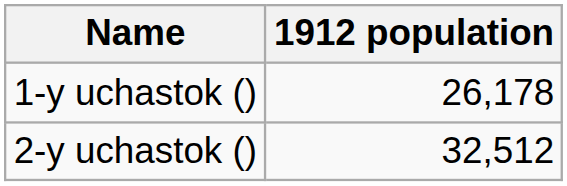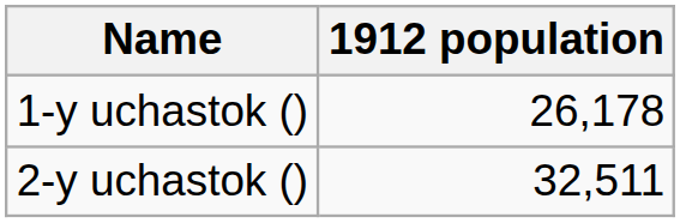2-y uchastok () | 1912 population: 32,512 -> 32,511
